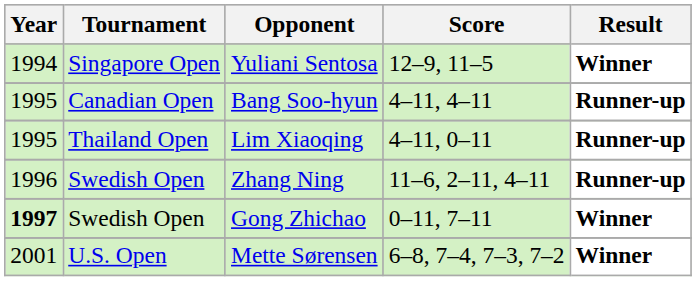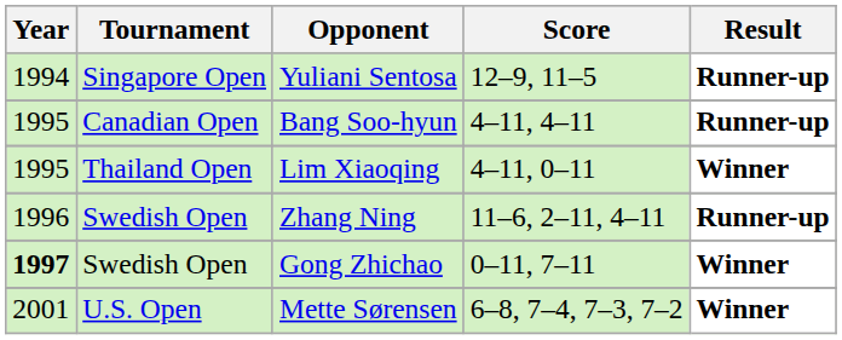Yuliani Sentosa | Result: Winner -> Runner-up
Lim Xiaoqing | Result: Runner-up -> Winner
